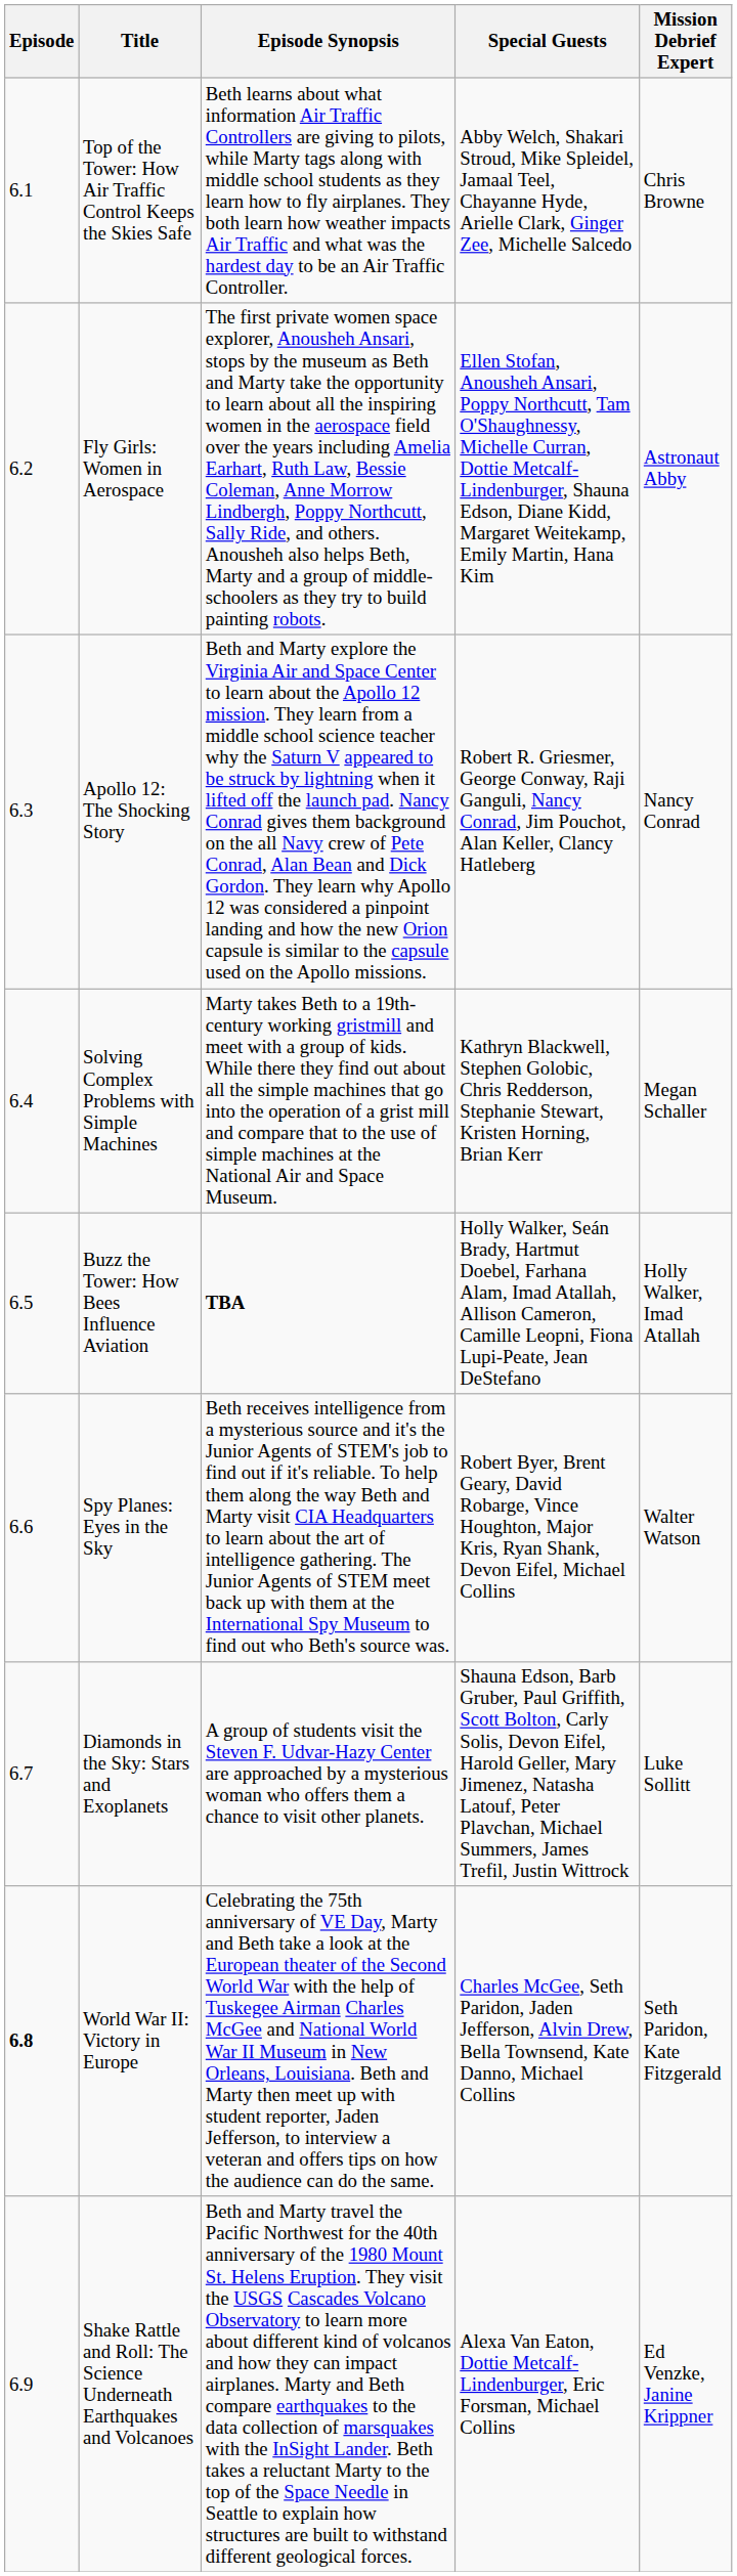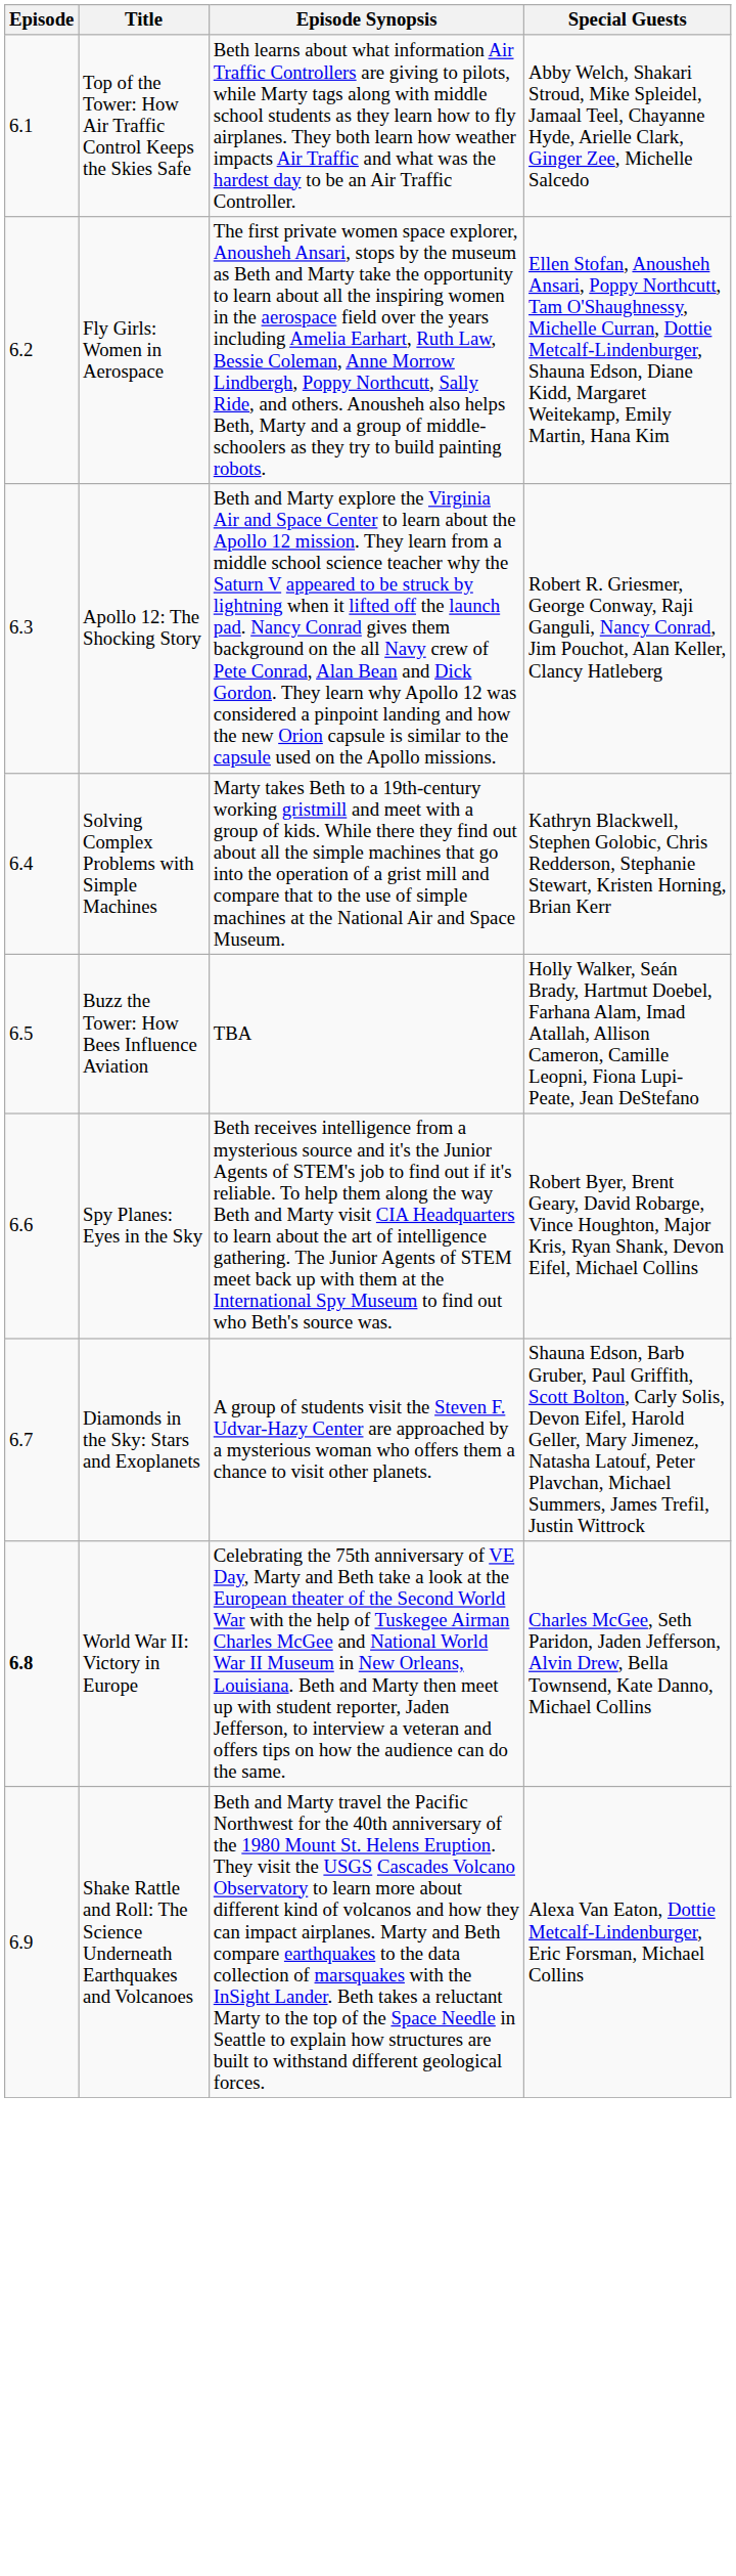- column: Mission Debrief Expert | Chris Browne | Astronaut Abby | Nancy Conrad | Megan Schaller | Holly Walker, Imad Atallah | Walter Watson | Luke Sollitt | Seth Paridon, Kate Fitzgerald | Ed Venzke, Janine Krippner
Buzz the Tower: How Bees Influence Aviation | Episode Synopsis: bold -> normal
